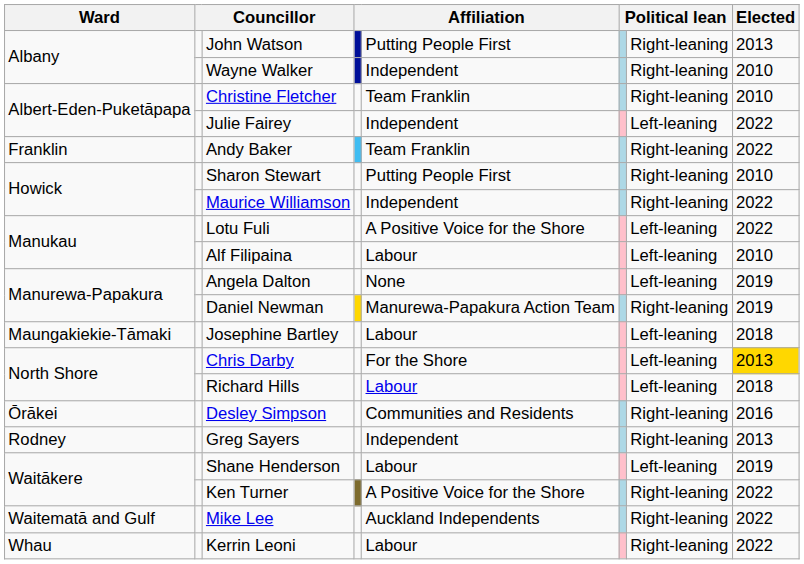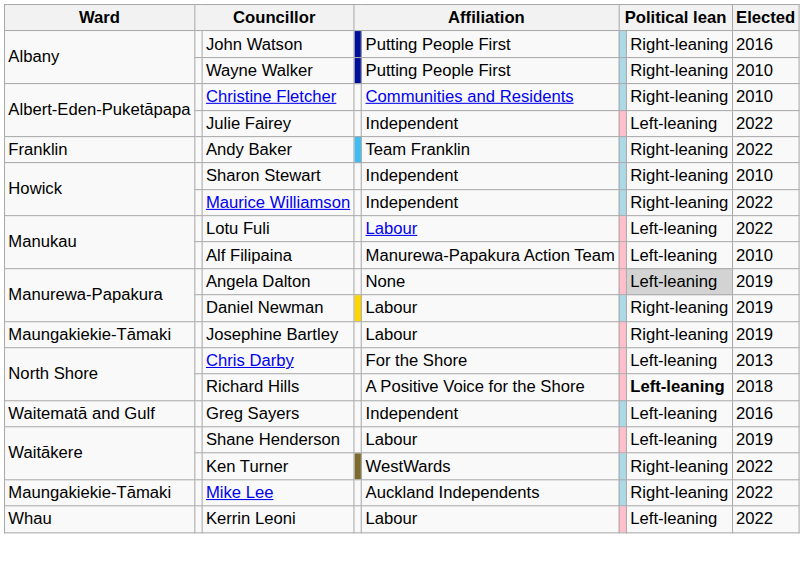John Watson | Elected: 2013 -> 2016
Wayne Walker | column 5: Independent -> Putting People First
Christine Fletcher | column 5: Team Franklin -> Communities and Residents
Sharon Stewart | column 5: Putting People First -> Independent
Lotu Fuli | column 5: A Positive Voice for the Shore -> Labour
Alf Filipaina | column 5: Labour -> Manurewa-Papakura Action Team
Angela Dalton | column 7: no background -> lightgrey background
Daniel Newman | column 5: Manurewa-Papakura Action Team -> Labour
Josephine Bartley | column 7: Left-leaning -> Right-leaning
Josephine Bartley | Elected: 2018 -> 2019
Chris Darby | Elected: gold background -> no background
Richard Hills | column 5: Labour -> A Positive Voice for the Shore
Richard Hills | column 7: normal -> bold
- row: Ōrākei | Desley Simpson | Communities and Residents | Right-leaning | 2016
Greg Sayers | Ward: Rodney -> Waitematā and Gulf
Greg Sayers | column 7: Right-leaning -> Left-leaning
Greg Sayers | Elected: 2013 -> 2016
Ken Turner | column 5: A Positive Voice for the Shore -> WestWards
Mike Lee | Ward: Waitematā and Gulf -> Maungakiekie-Tāmaki
Kerrin Leoni | column 7: Right-leaning -> Left-leaning
